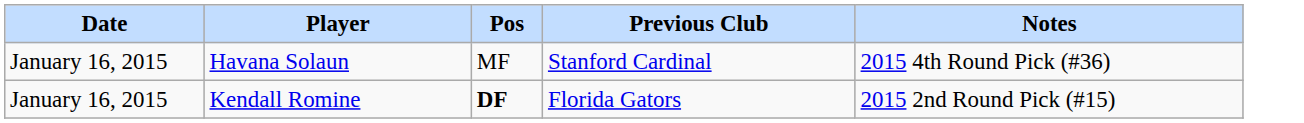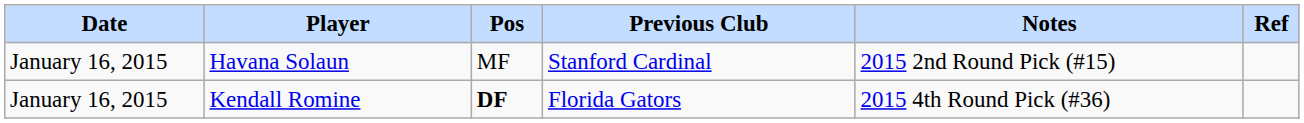+ column: Ref
Havana Solaun | Notes: 2015 4th Round Pick (#36) -> 2015 2nd Round Pick (#15)
Kendall Romine | Notes: 2015 2nd Round Pick (#15) -> 2015 4th Round Pick (#36)
